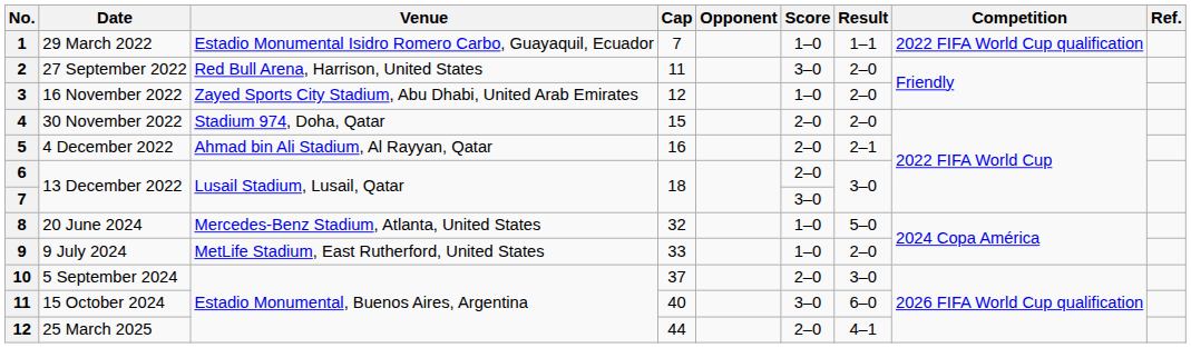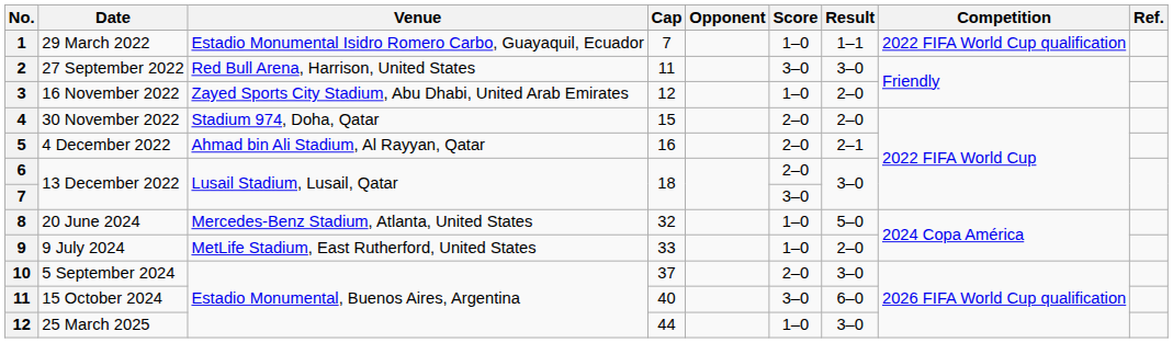27 September 2022 | Result: 2–0 -> 3–0
25 March 2025 | Score: 2–0 -> 1–0
25 March 2025 | Result: 4–1 -> 3–0
